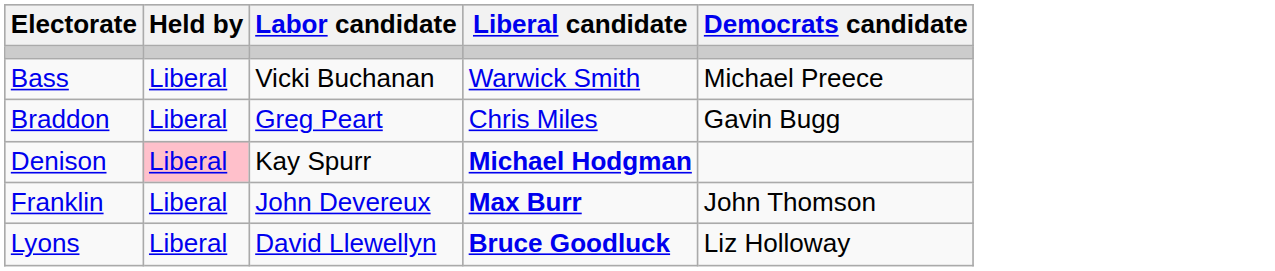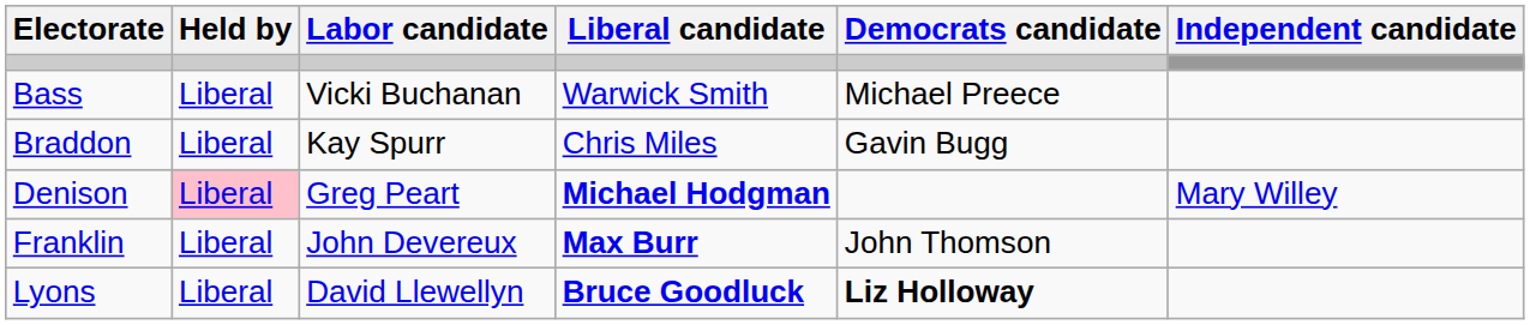+ column: Independent candidate | Mary Willey
Braddon | Labor candidate: Greg Peart -> Kay Spurr
Denison | Labor candidate: Kay Spurr -> Greg Peart
Lyons | Democrats candidate: normal -> bold
